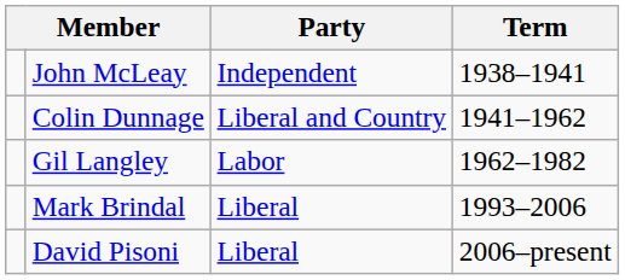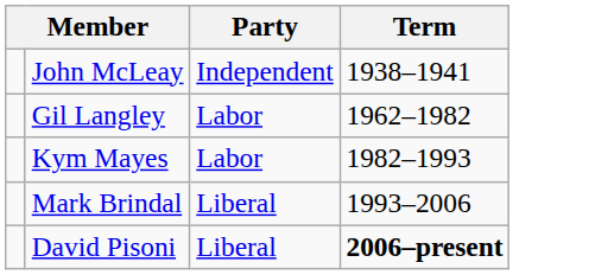- row: Colin Dunnage | Liberal and Country | 1941–1962
+ row: Kym Mayes | Labor | 1982–1993
David Pisoni | Term: normal -> bold
